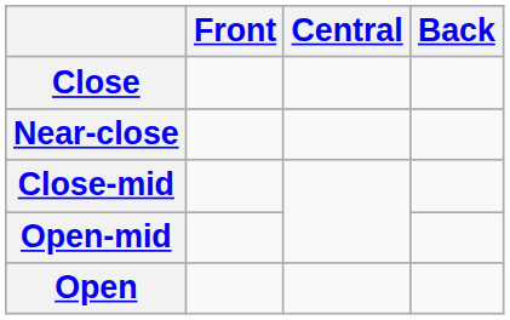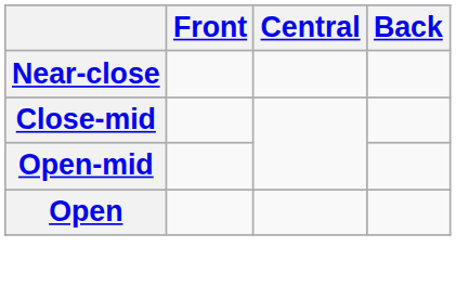- row: Close
